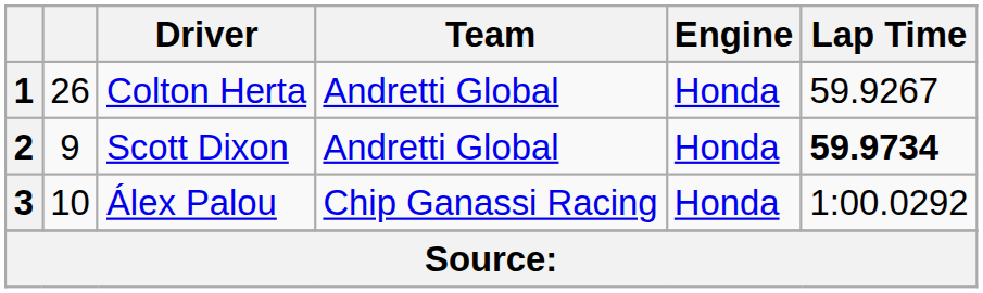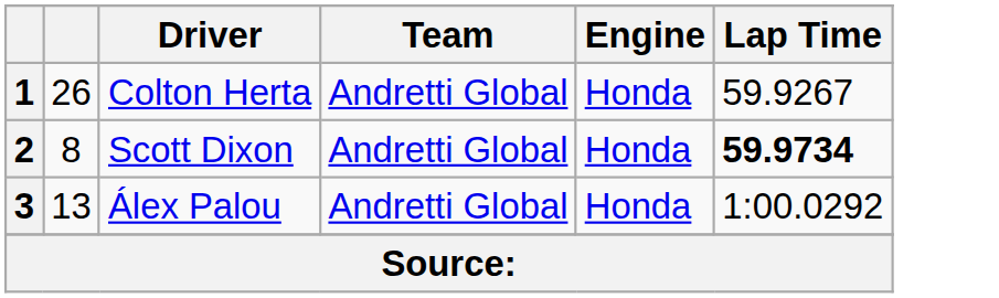2 | column 2: 9 -> 8
3 | column 2: 10 -> 13
3 | Team: Chip Ganassi Racing -> Andretti Global
